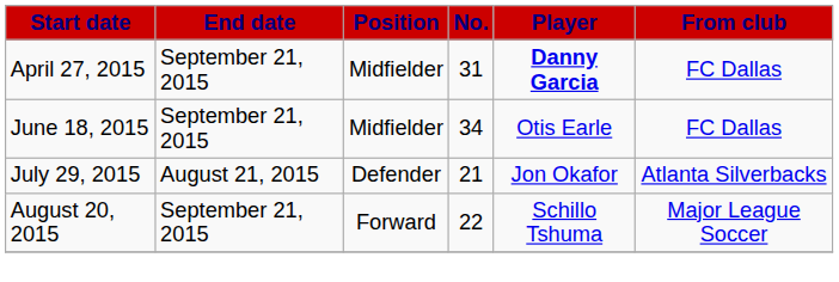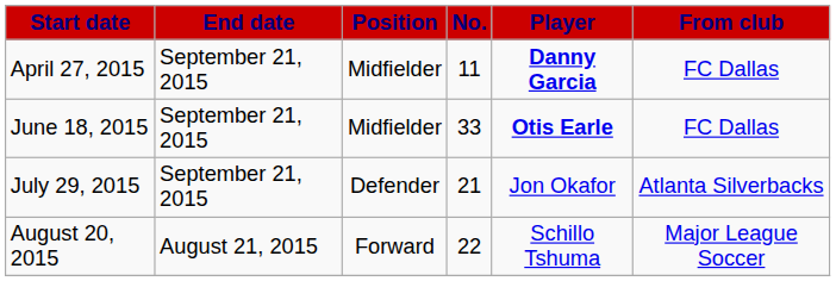April 27, 2015 | No.: 31 -> 11
June 18, 2015 | No.: 34 -> 33
June 18, 2015 | Player: normal -> bold
July 29, 2015 | End date: August 21, 2015 -> September 21, 2015
August 20, 2015 | End date: September 21, 2015 -> August 21, 2015
